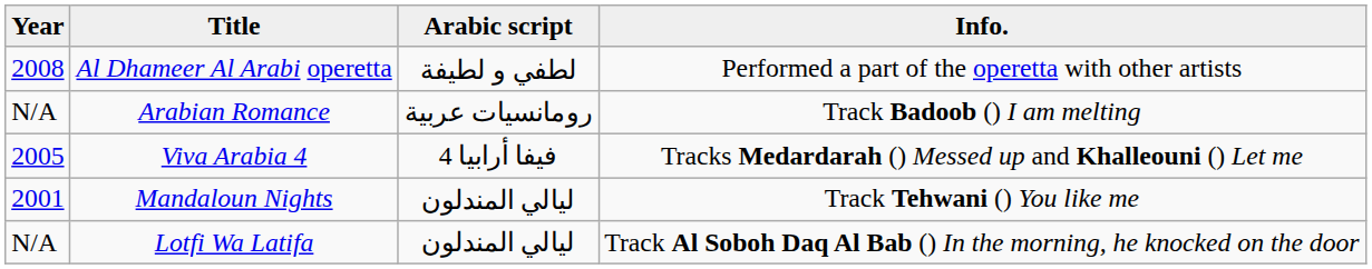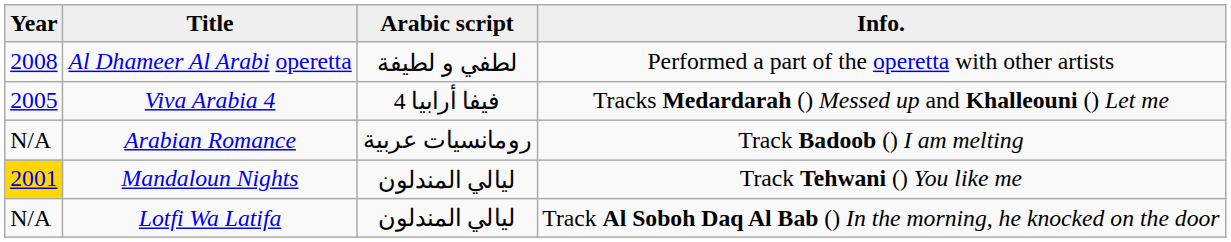rows swapped: Arabian Romance <-> Viva Arabia 4
Mandaloun Nights | Year: no background -> gold background
